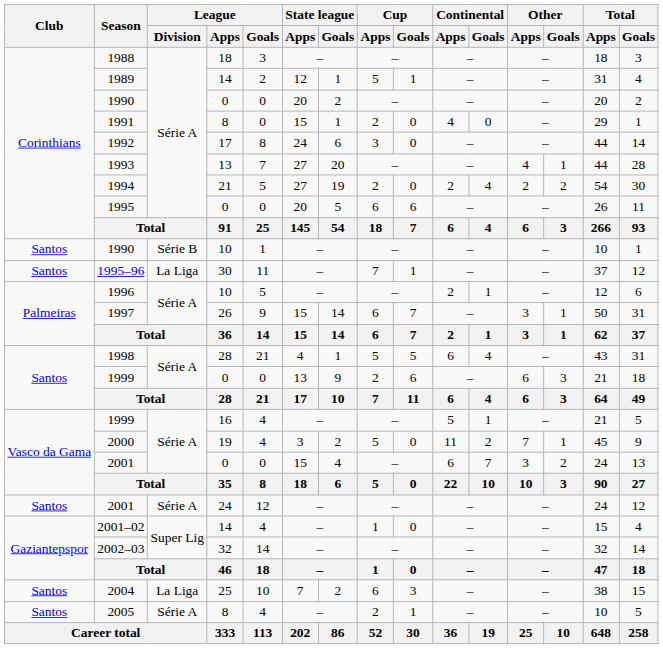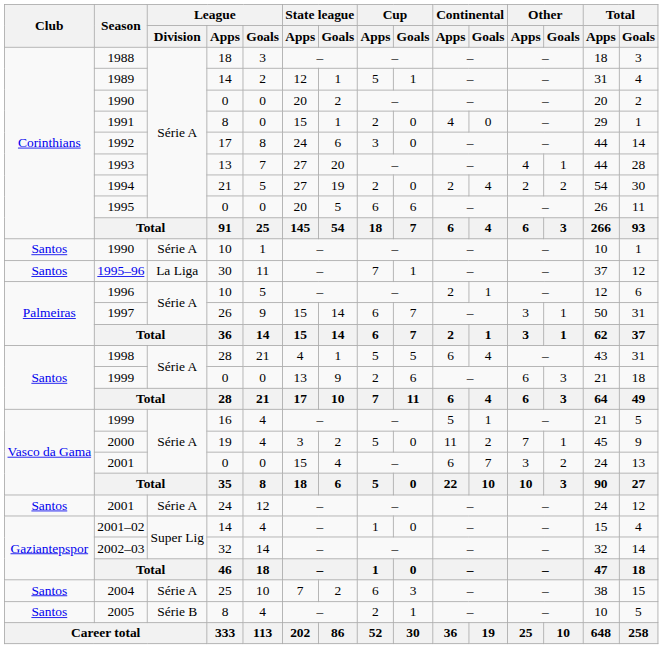1990 / 10 | League / Division: Série B -> Série A
2004 | League / Division: La Liga -> Série A
2005 | League / Division: Série A -> Série B
